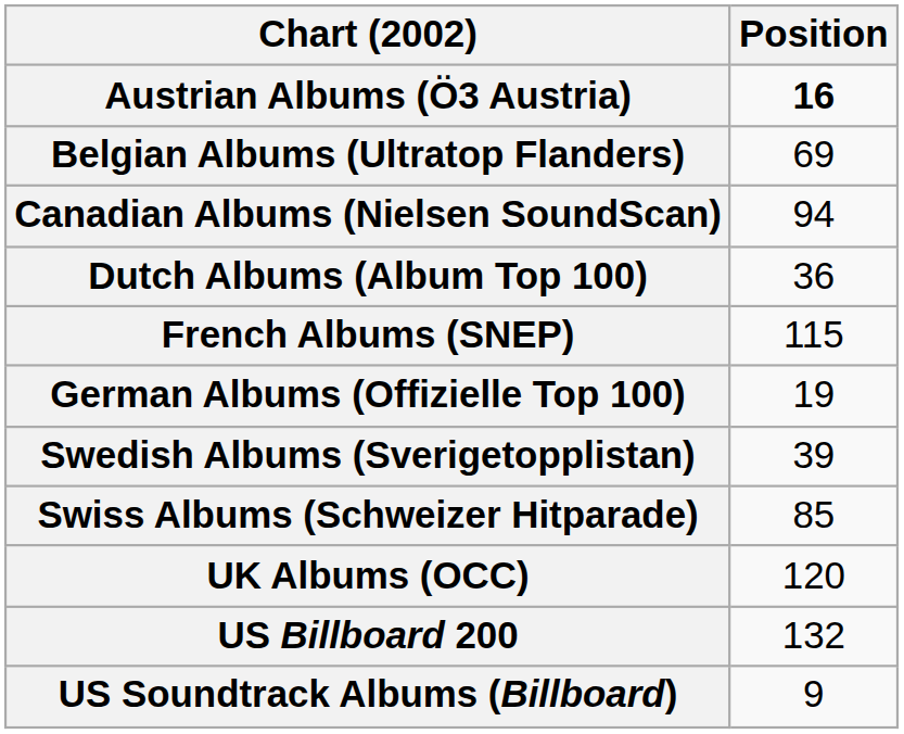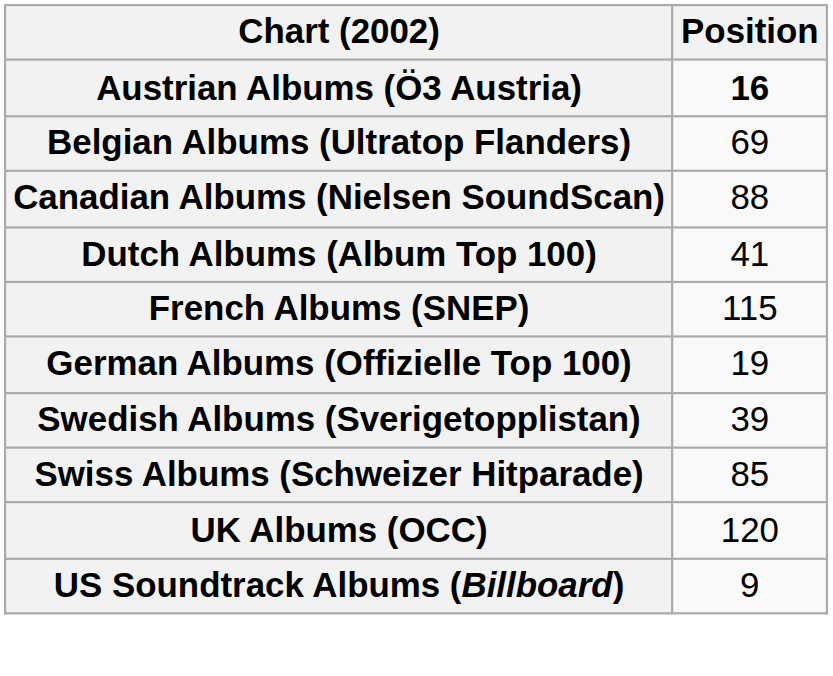Canadian Albums (Nielsen SoundScan) | Position: 94 -> 88
Dutch Albums (Album Top 100) | Position: 36 -> 41
- row: US Billboard 200 | 132
